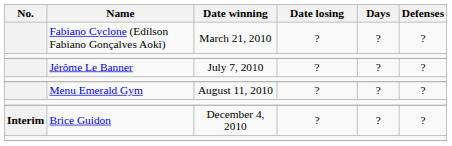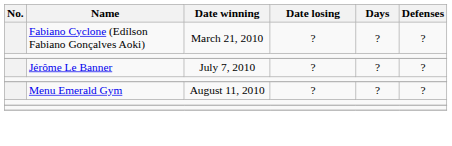- row: Interim | Brice Guidon | December 4, 2010 | ? | ? | ?
